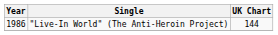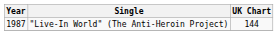"Live-In World" (The Anti-Heroin Project) | Year: 1986 -> 1987
